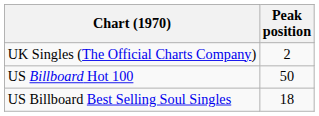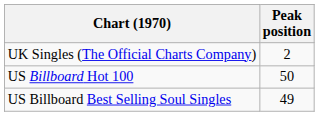US Billboard Best Selling Soul Singles | Peak position: 18 -> 49
